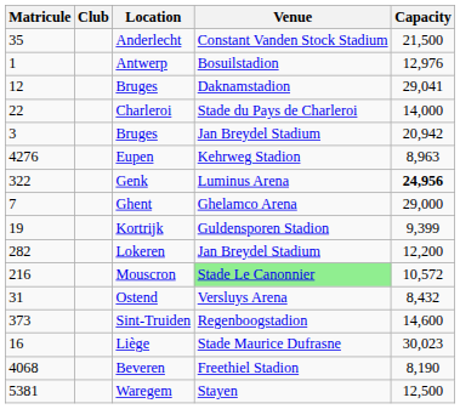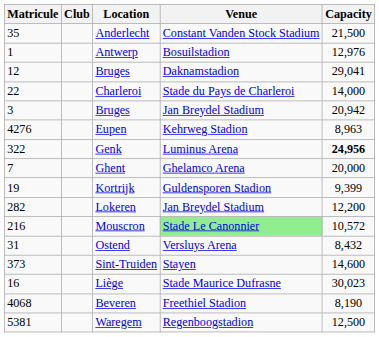Ghent | Capacity: 29,000 -> 20,000
Sint-Truiden | Venue: Regenboogstadion -> Stayen
Waregem | Venue: Stayen -> Regenboogstadion
